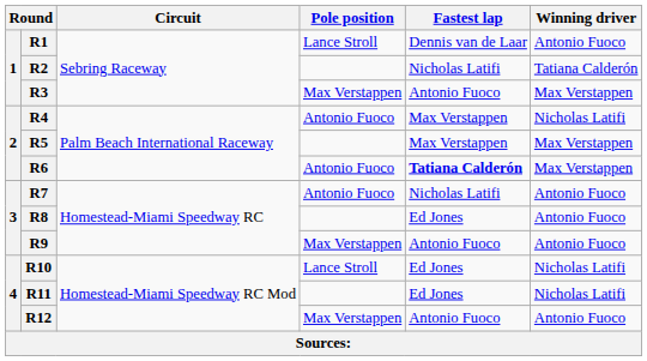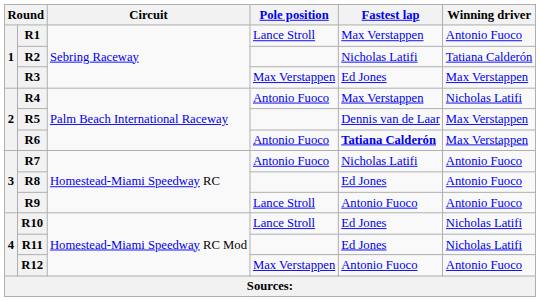R1 | Fastest lap: Dennis van de Laar -> Max Verstappen
R3 | Fastest lap: Antonio Fuoco -> Ed Jones
R5 | Fastest lap: Max Verstappen -> Dennis van de Laar
R9 | Pole position: Max Verstappen -> Lance Stroll
